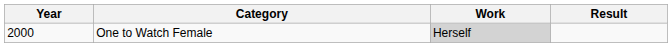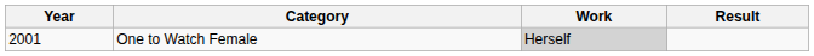One to Watch Female | Year: 2000 -> 2001
